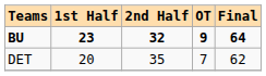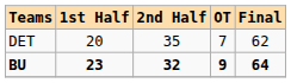rows swapped: BU <-> DET
